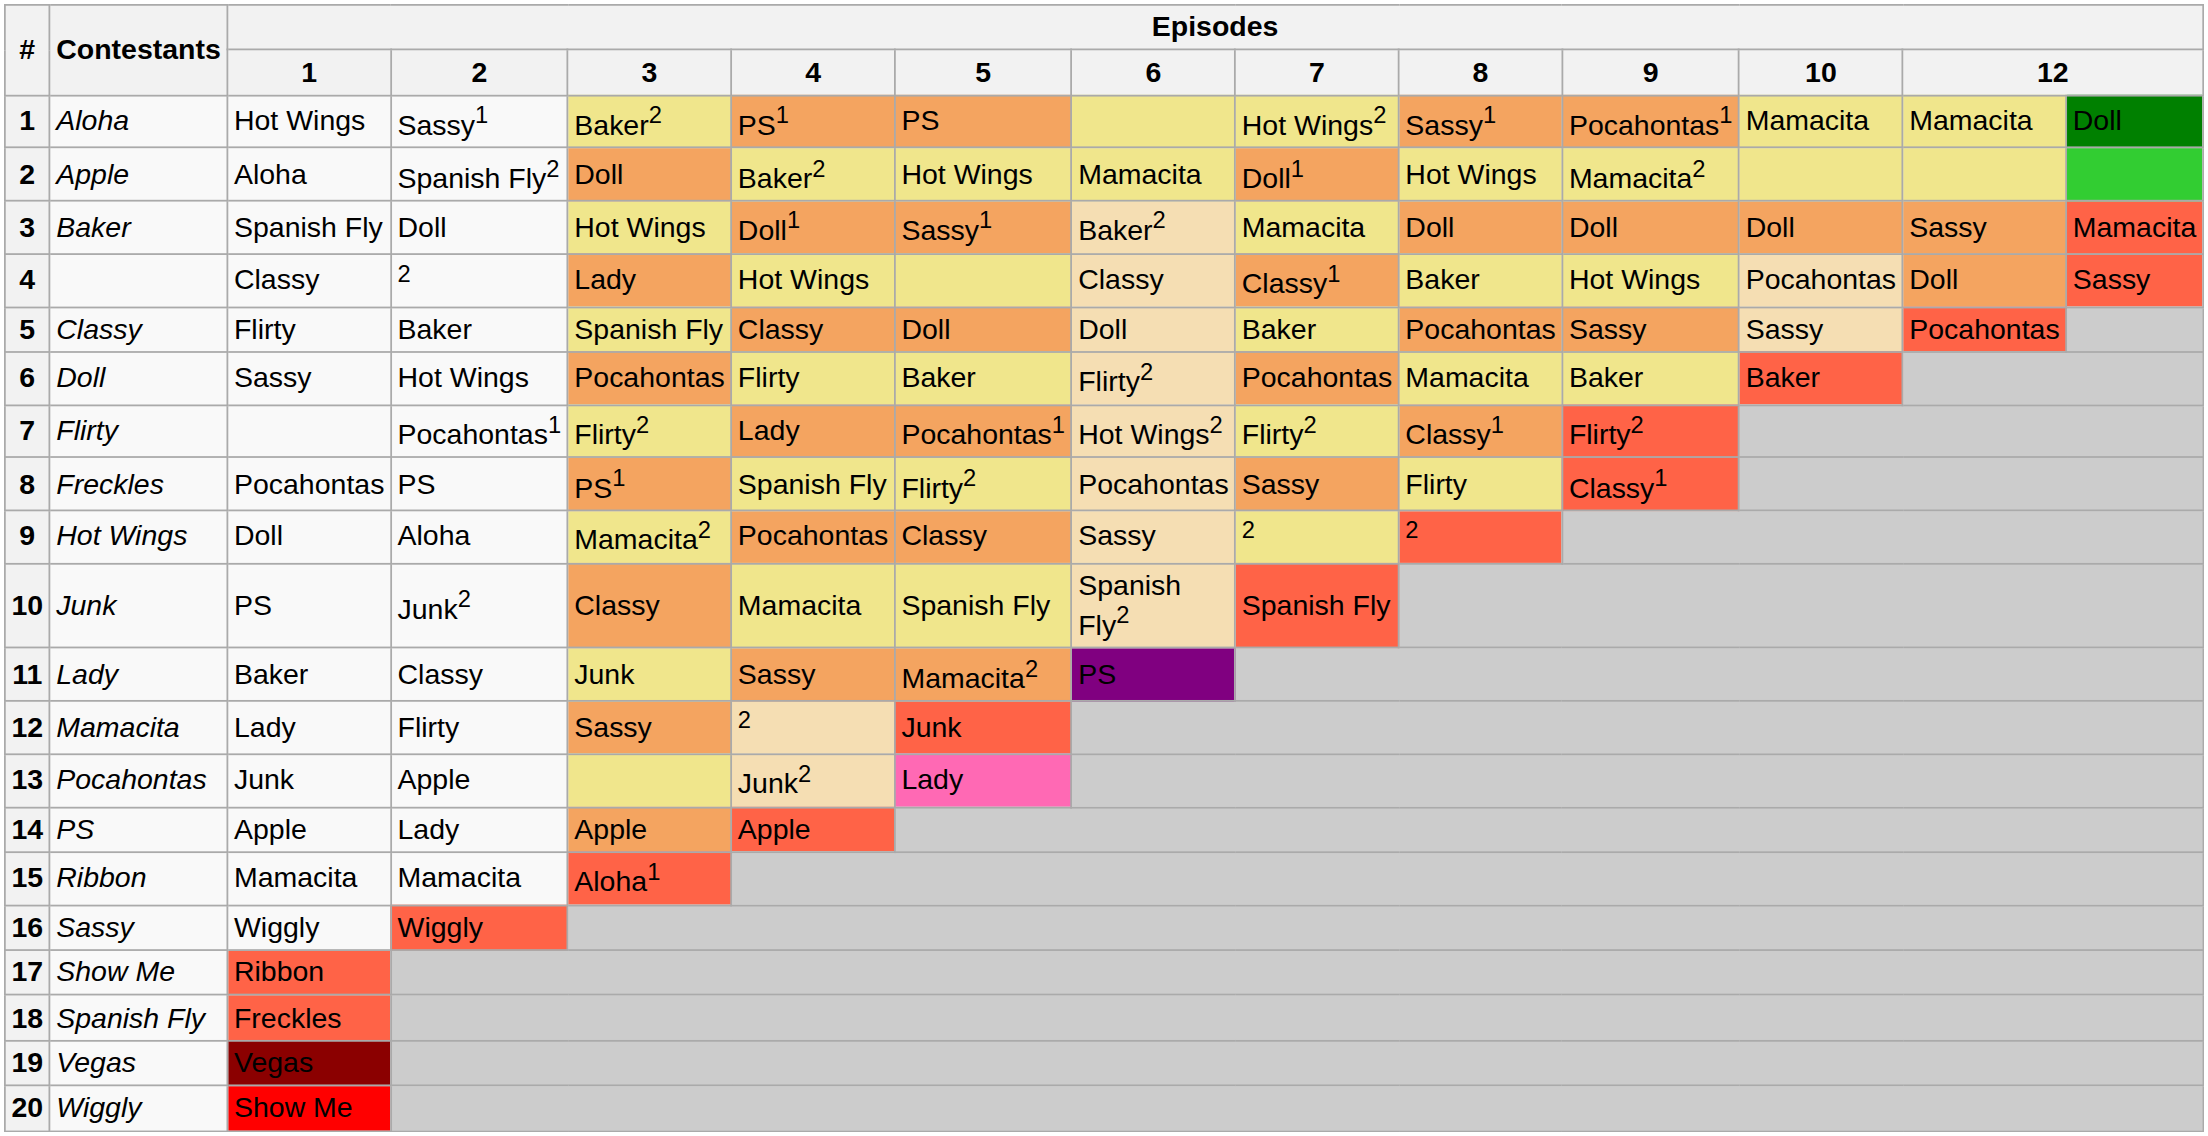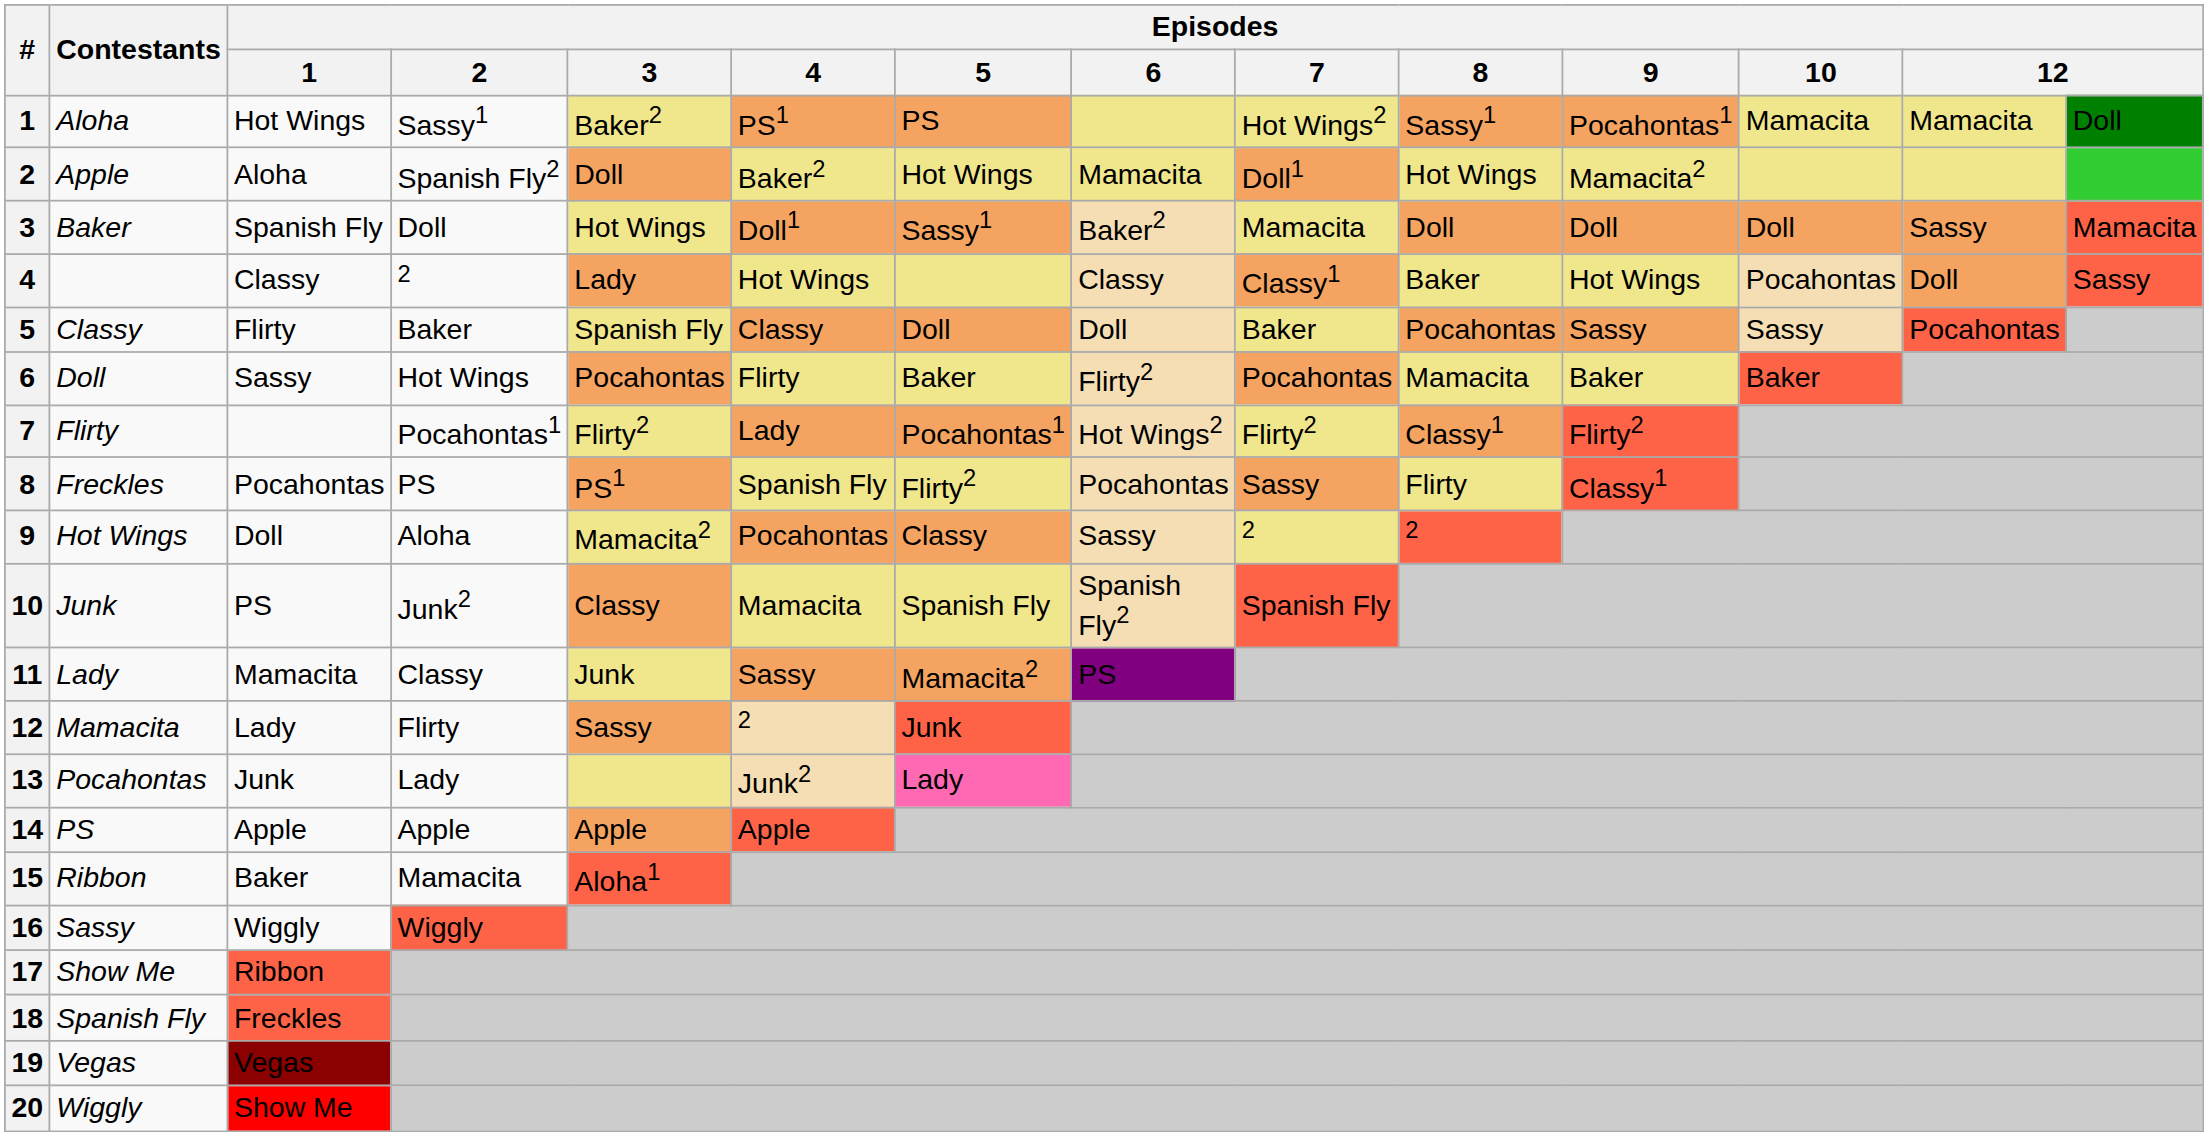11 | Episodes / 1: Baker -> Mamacita
13 | Episodes / 2: Apple -> Lady
14 | Episodes / 2: Lady -> Apple
15 | Episodes / 1: Mamacita -> Baker
